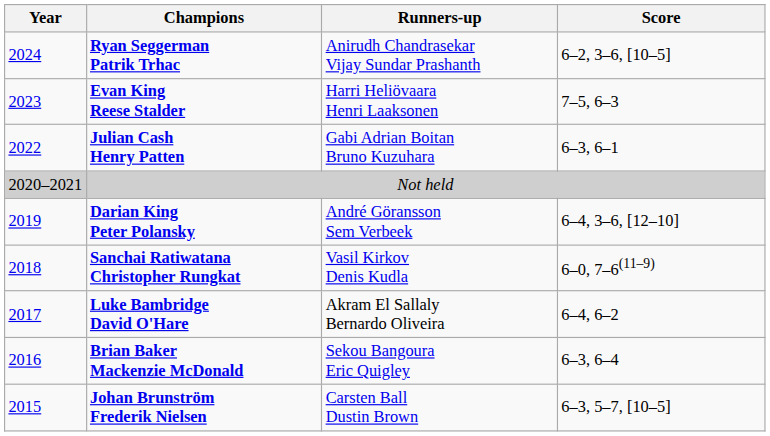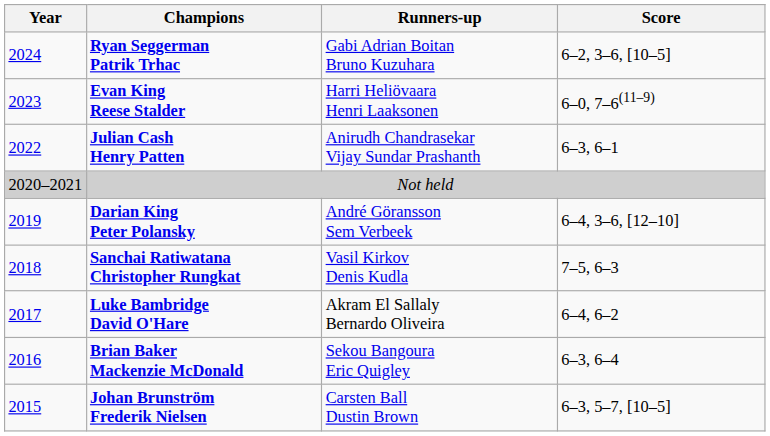Ryan Seggerman Patrik Trhac | Runners-up: Anirudh Chandrasekar Vijay Sundar Prashanth -> Gabi Adrian Boitan Bruno Kuzuhara
Evan King Reese Stalder | Score: 7–5, 6–3 -> 6–0, 7–6(11–9)
Julian Cash Henry Patten | Runners-up: Gabi Adrian Boitan Bruno Kuzuhara -> Anirudh Chandrasekar Vijay Sundar Prashanth
Sanchai Ratiwatana Christopher Rungkat | Score: 6–0, 7–6(11–9) -> 7–5, 6–3
